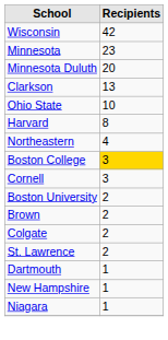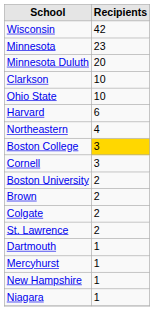Clarkson | Recipients: 13 -> 10
Harvard | Recipients: 8 -> 6
+ row: Mercyhurst | 1
